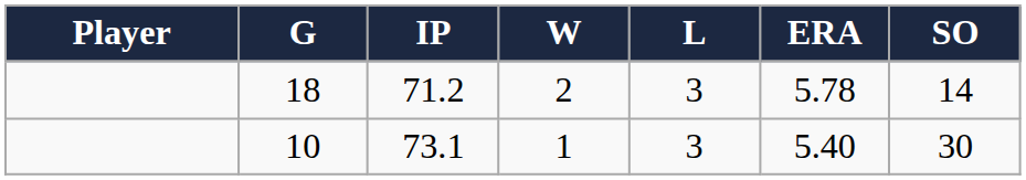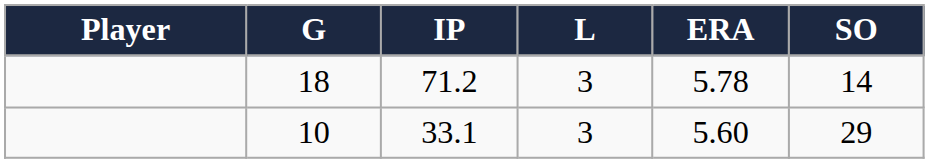- column: W | 2 | 1
10 | IP: 73.1 -> 33.1
10 | ERA: 5.40 -> 5.60
10 | SO: 30 -> 29
